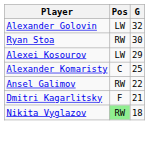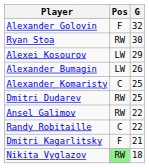Alexander Golovin | Pos: LW -> F
+ row: Alexander Bumagin | LW | 26
+ row: Dmitri Dudarev | RW | 25
+ row: Randy Robitaille | C | 22
